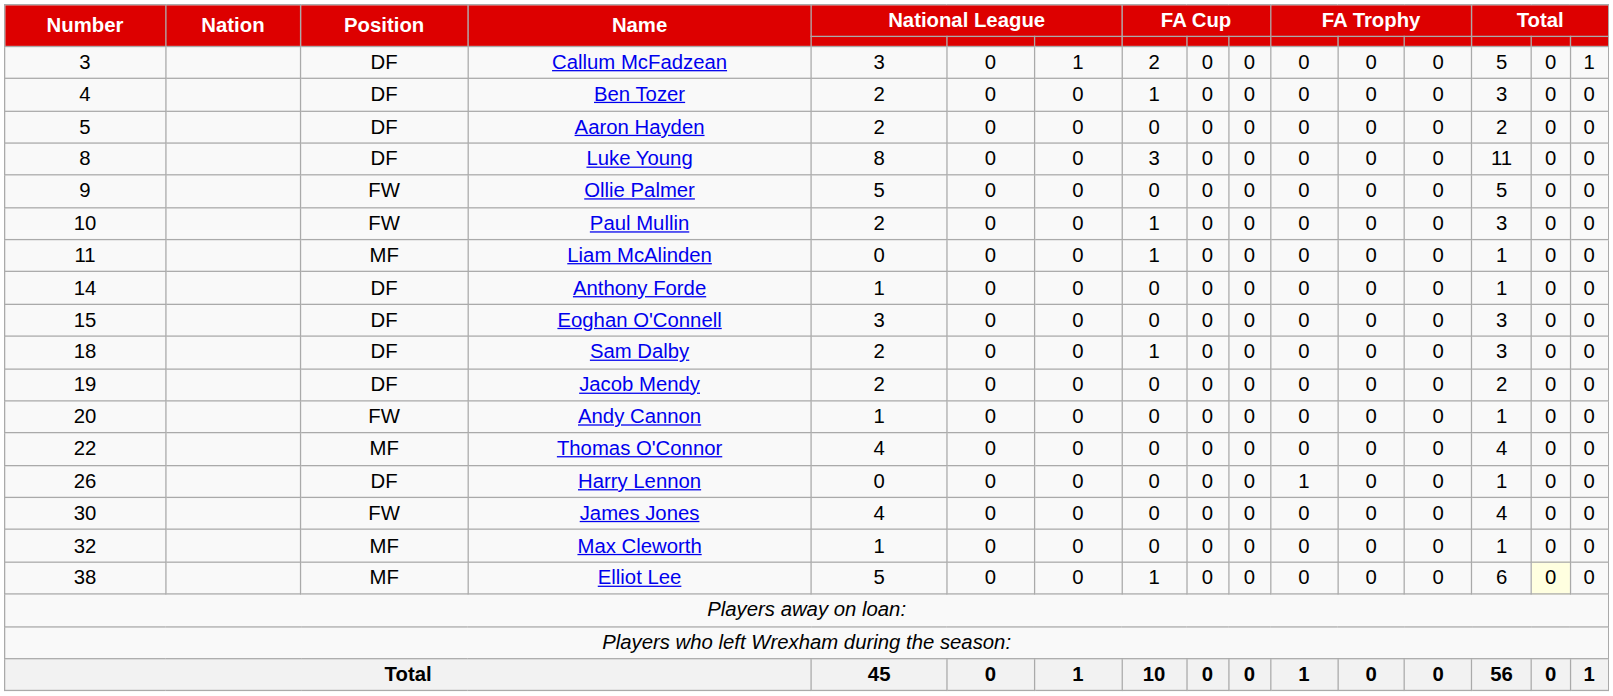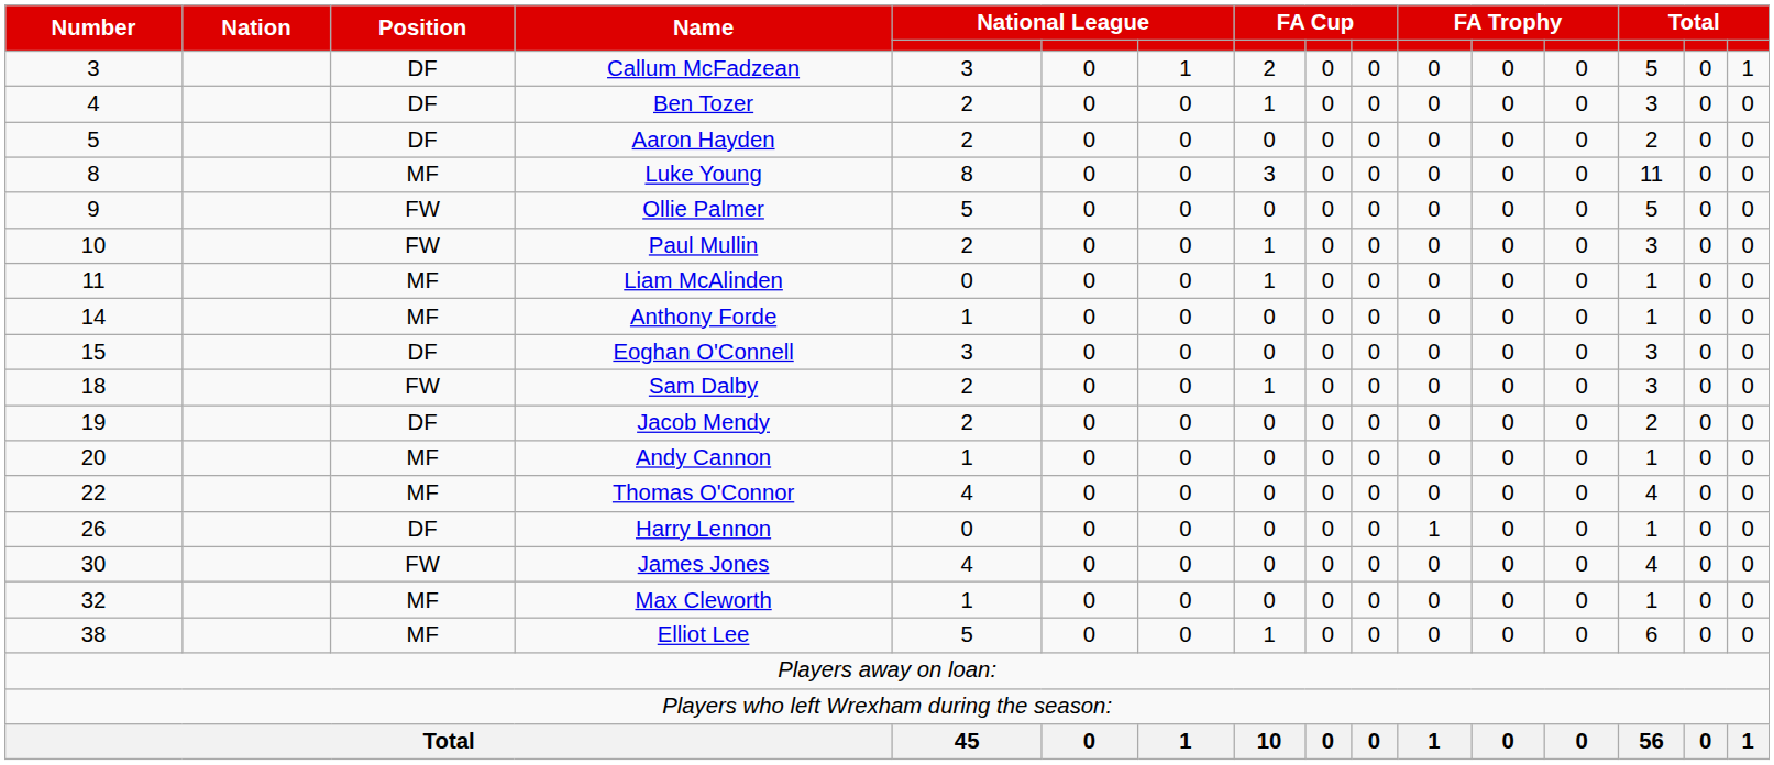Luke Young | Position: DF -> MF
Anthony Forde | Position: DF -> MF
Sam Dalby | Position: DF -> FW
Andy Cannon | Position: FW -> MF
Elliot Lee | column 15: lightyellow background -> no background
